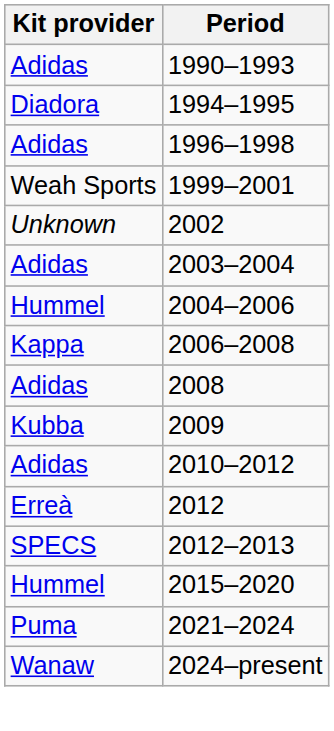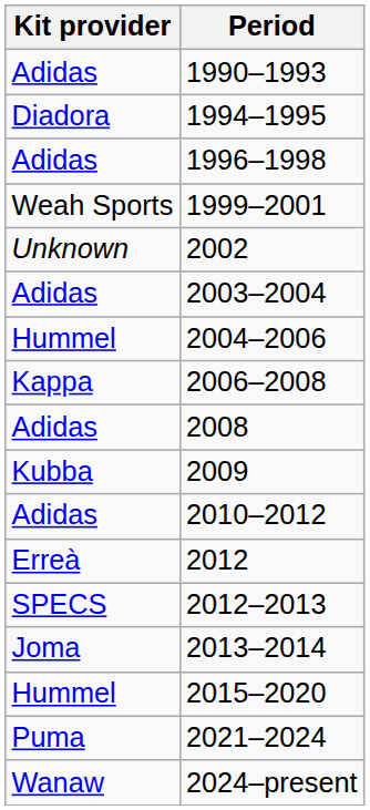+ row: Joma | 2013–2014
